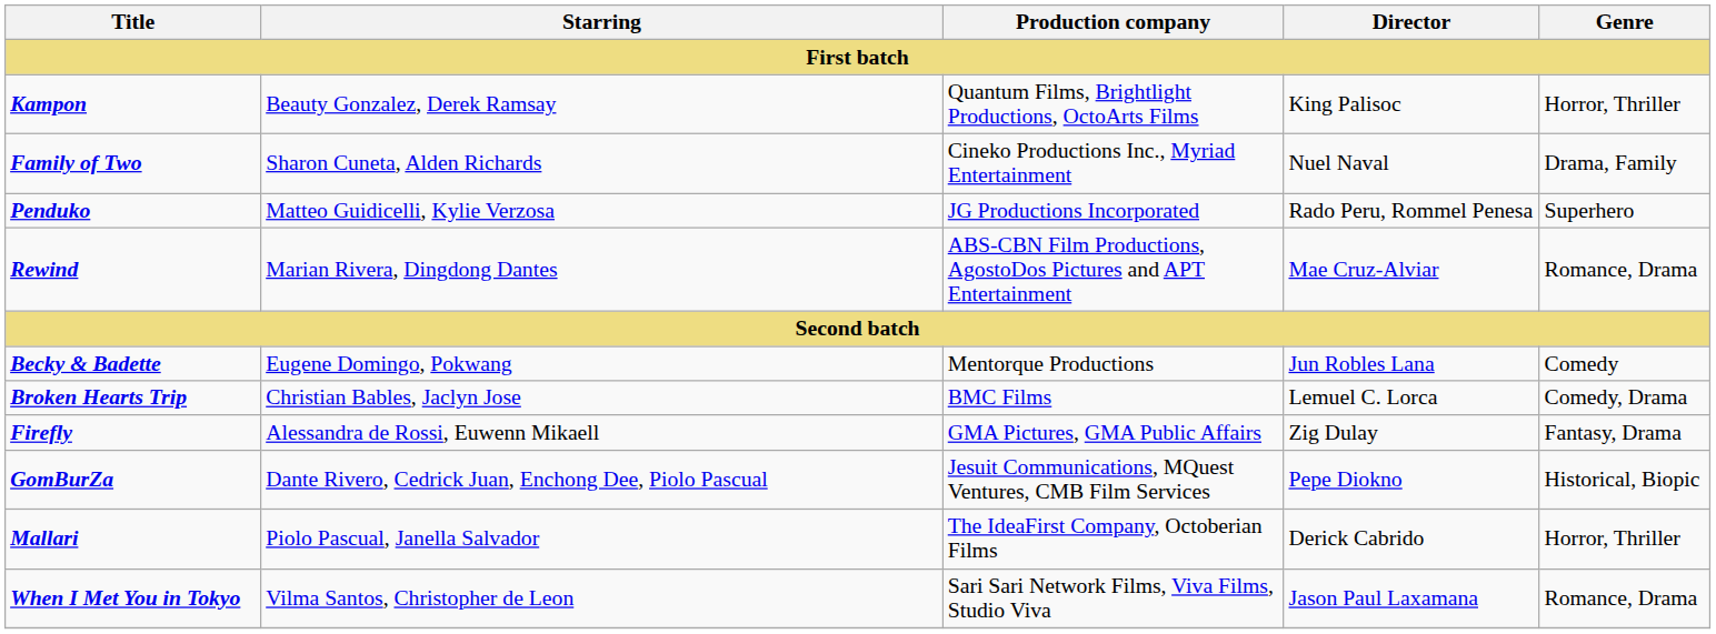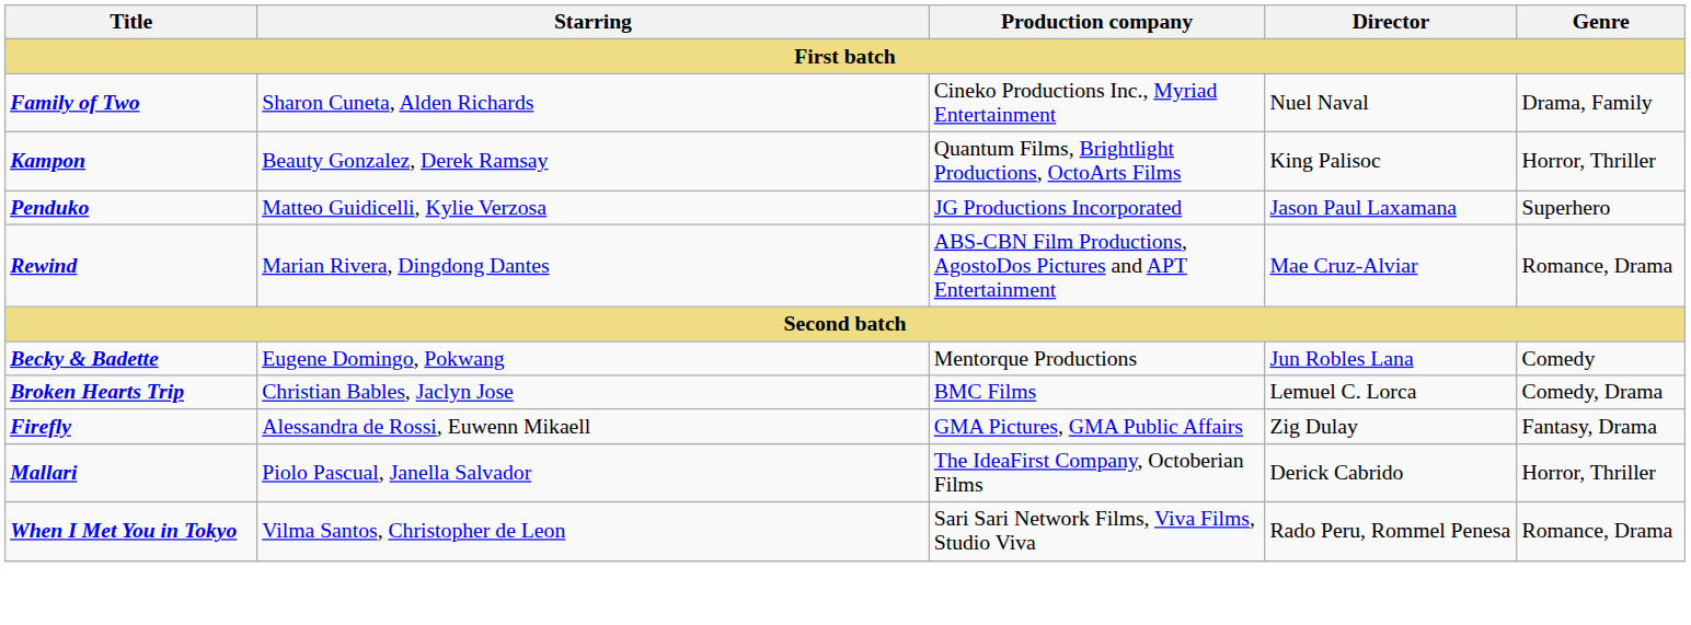rows swapped: Family of Two <-> Kampon
Penduko | Director: Rado Peru, Rommel Penesa -> Jason Paul Laxamana
- row: GomBurZa | Dante Rivero, Cedrick Juan, Enchong Dee, Piolo Pascual | Jesuit Communications, MQuest Ventures, CMB Film Services | Pepe Diokno | Historical, Biopic
When I Met You in Tokyo | Director: Jason Paul Laxamana -> Rado Peru, Rommel Penesa
